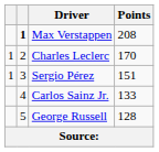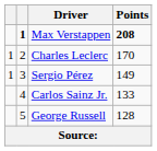Max Verstappen | Points: normal -> bold
Sergio Pérez | Points: 151 -> 149
